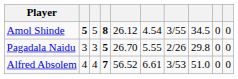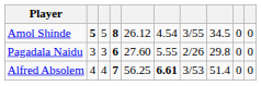Pagadala Naidu | column 4: 5 -> 6
Pagadala Naidu | column 5: 26.70 -> 27.60
Alfred Absolem | column 5: 56.52 -> 56.25
Alfred Absolem | column 6: normal -> bold
Alfred Absolem | column 8: 51.0 -> 51.4
